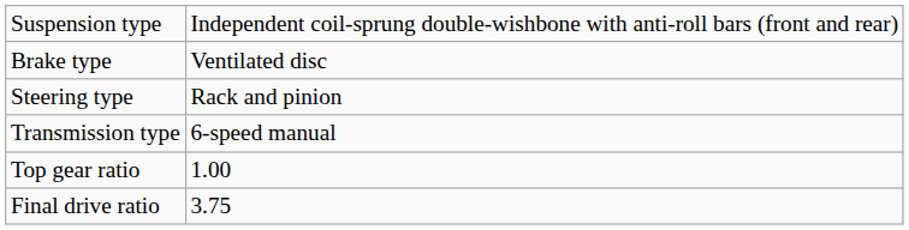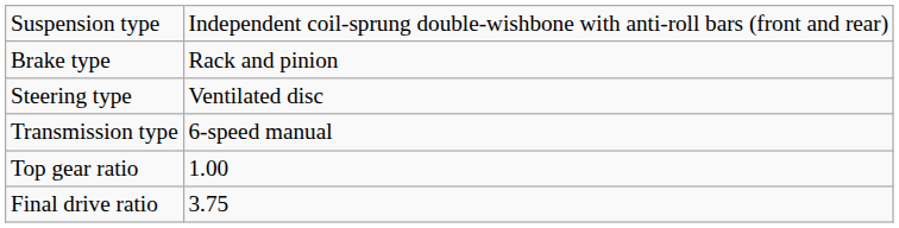Brake type | column 2: Ventilated disc -> Rack and pinion
Steering type | column 2: Rack and pinion -> Ventilated disc
